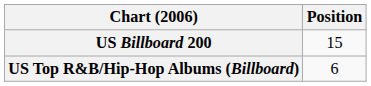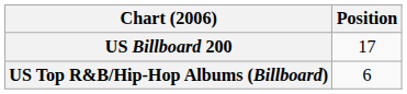US Billboard 200 | Position: 15 -> 17
